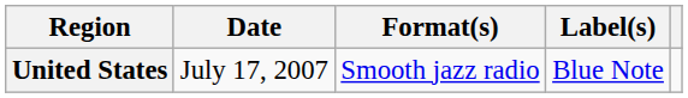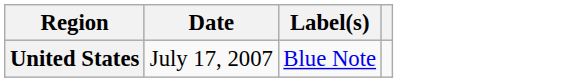- column: Format(s) | Smooth jazz radio
